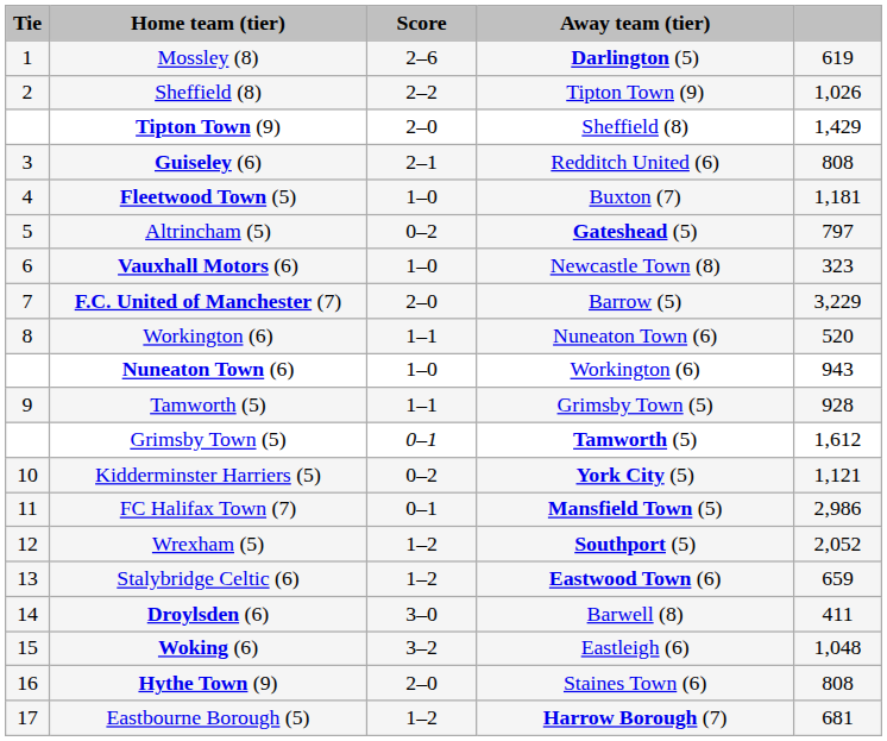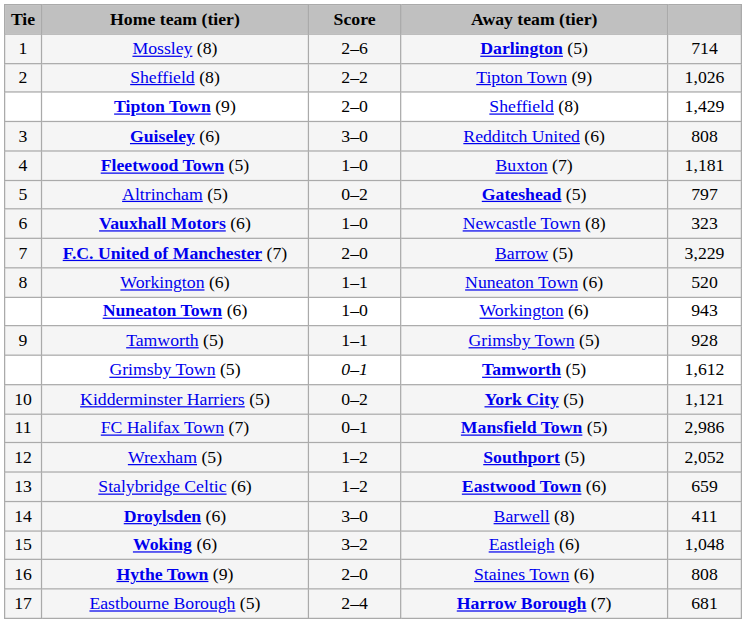Mossley (8) | column 5: 619 -> 714
Guiseley (6) | Score: 2–1 -> 3–0
Eastbourne Borough (5) | Score: 1–2 -> 2–4
